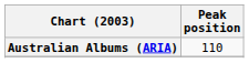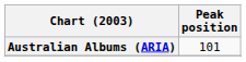Australian Albums (ARIA) | Peak position: 110 -> 101
